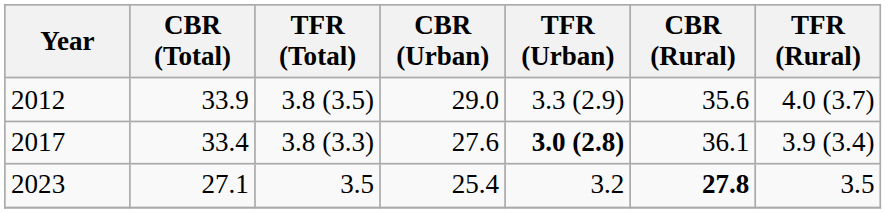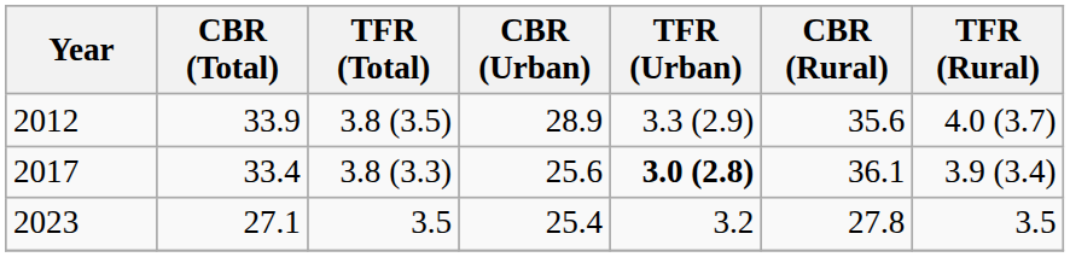2012 | CBR (Urban): 29.0 -> 28.9
2017 | CBR (Urban): 27.6 -> 25.6
2023 | CBR (Rural): bold -> normal
